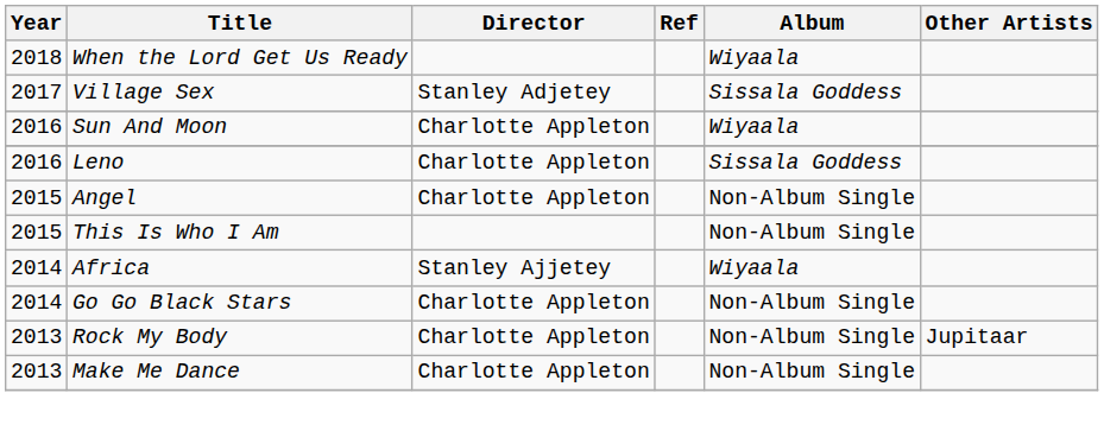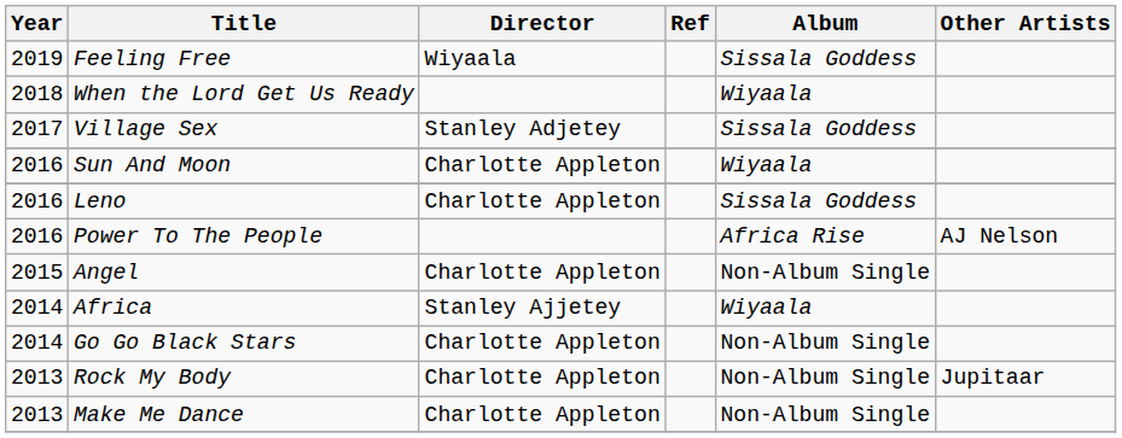+ row: 2019 | Feeling Free | Wiyaala | Sissala Goddess
+ row: 2016 | Power To The People | Africa Rise | AJ Nelson
- row: 2015 | This Is Who I Am | Non-Album Single
